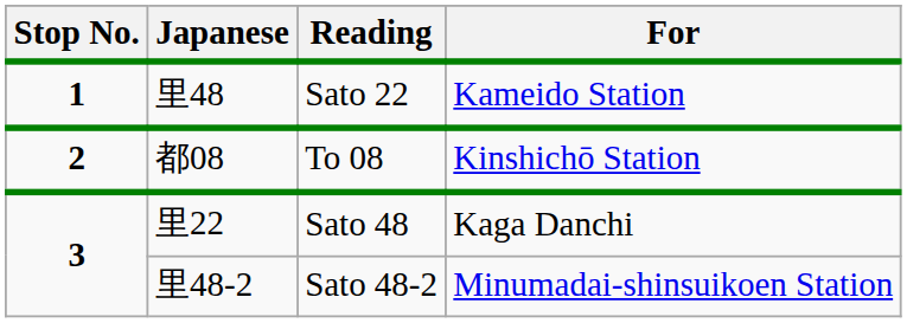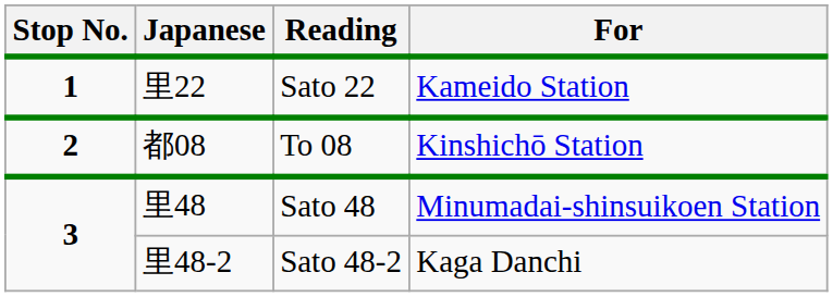Sato 22 | Japanese: 里48 -> 里22
Sato 48 | Japanese: 里22 -> 里48
Sato 48 | For: Kaga Danchi -> Minumadai-shinsuikoen Station
Sato 48-2 | For: Minumadai-shinsuikoen Station -> Kaga Danchi
